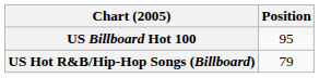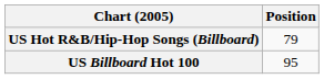rows swapped: US Billboard Hot 100 <-> US Hot R&B/Hip-Hop Songs (Billboard)
